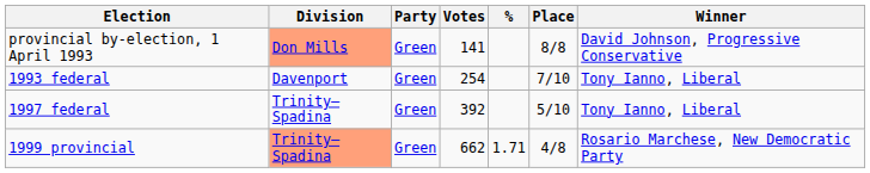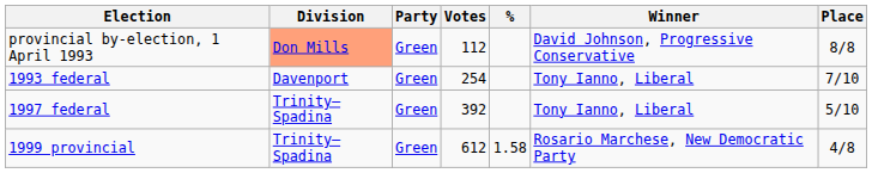columns swapped: Place <-> Winner
provincial by-election, 1 April 1993 | Votes: 141 -> 112
1999 provincial | Division: lightsalmon background -> no background
1999 provincial | Votes: 662 -> 612
1999 provincial | %: 1.71 -> 1.58
